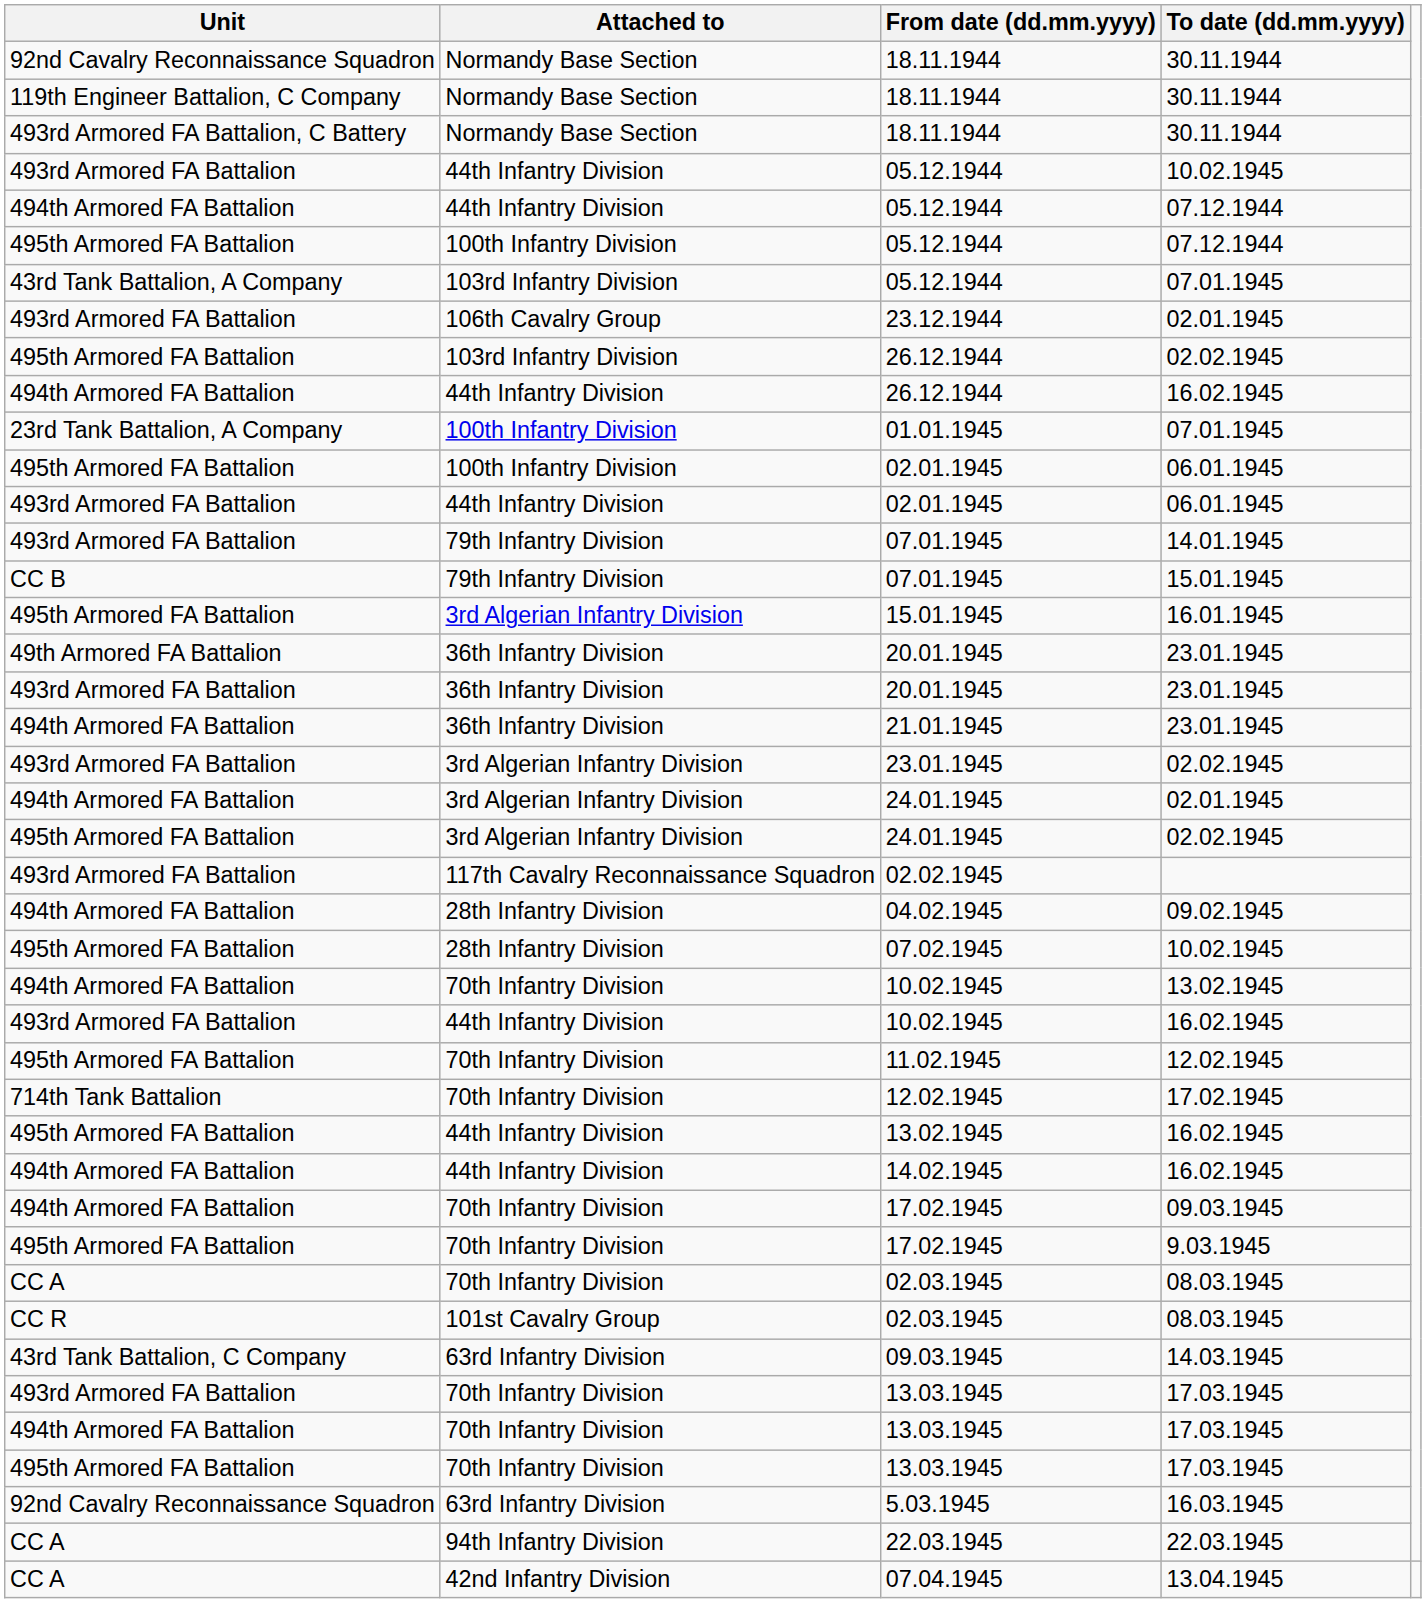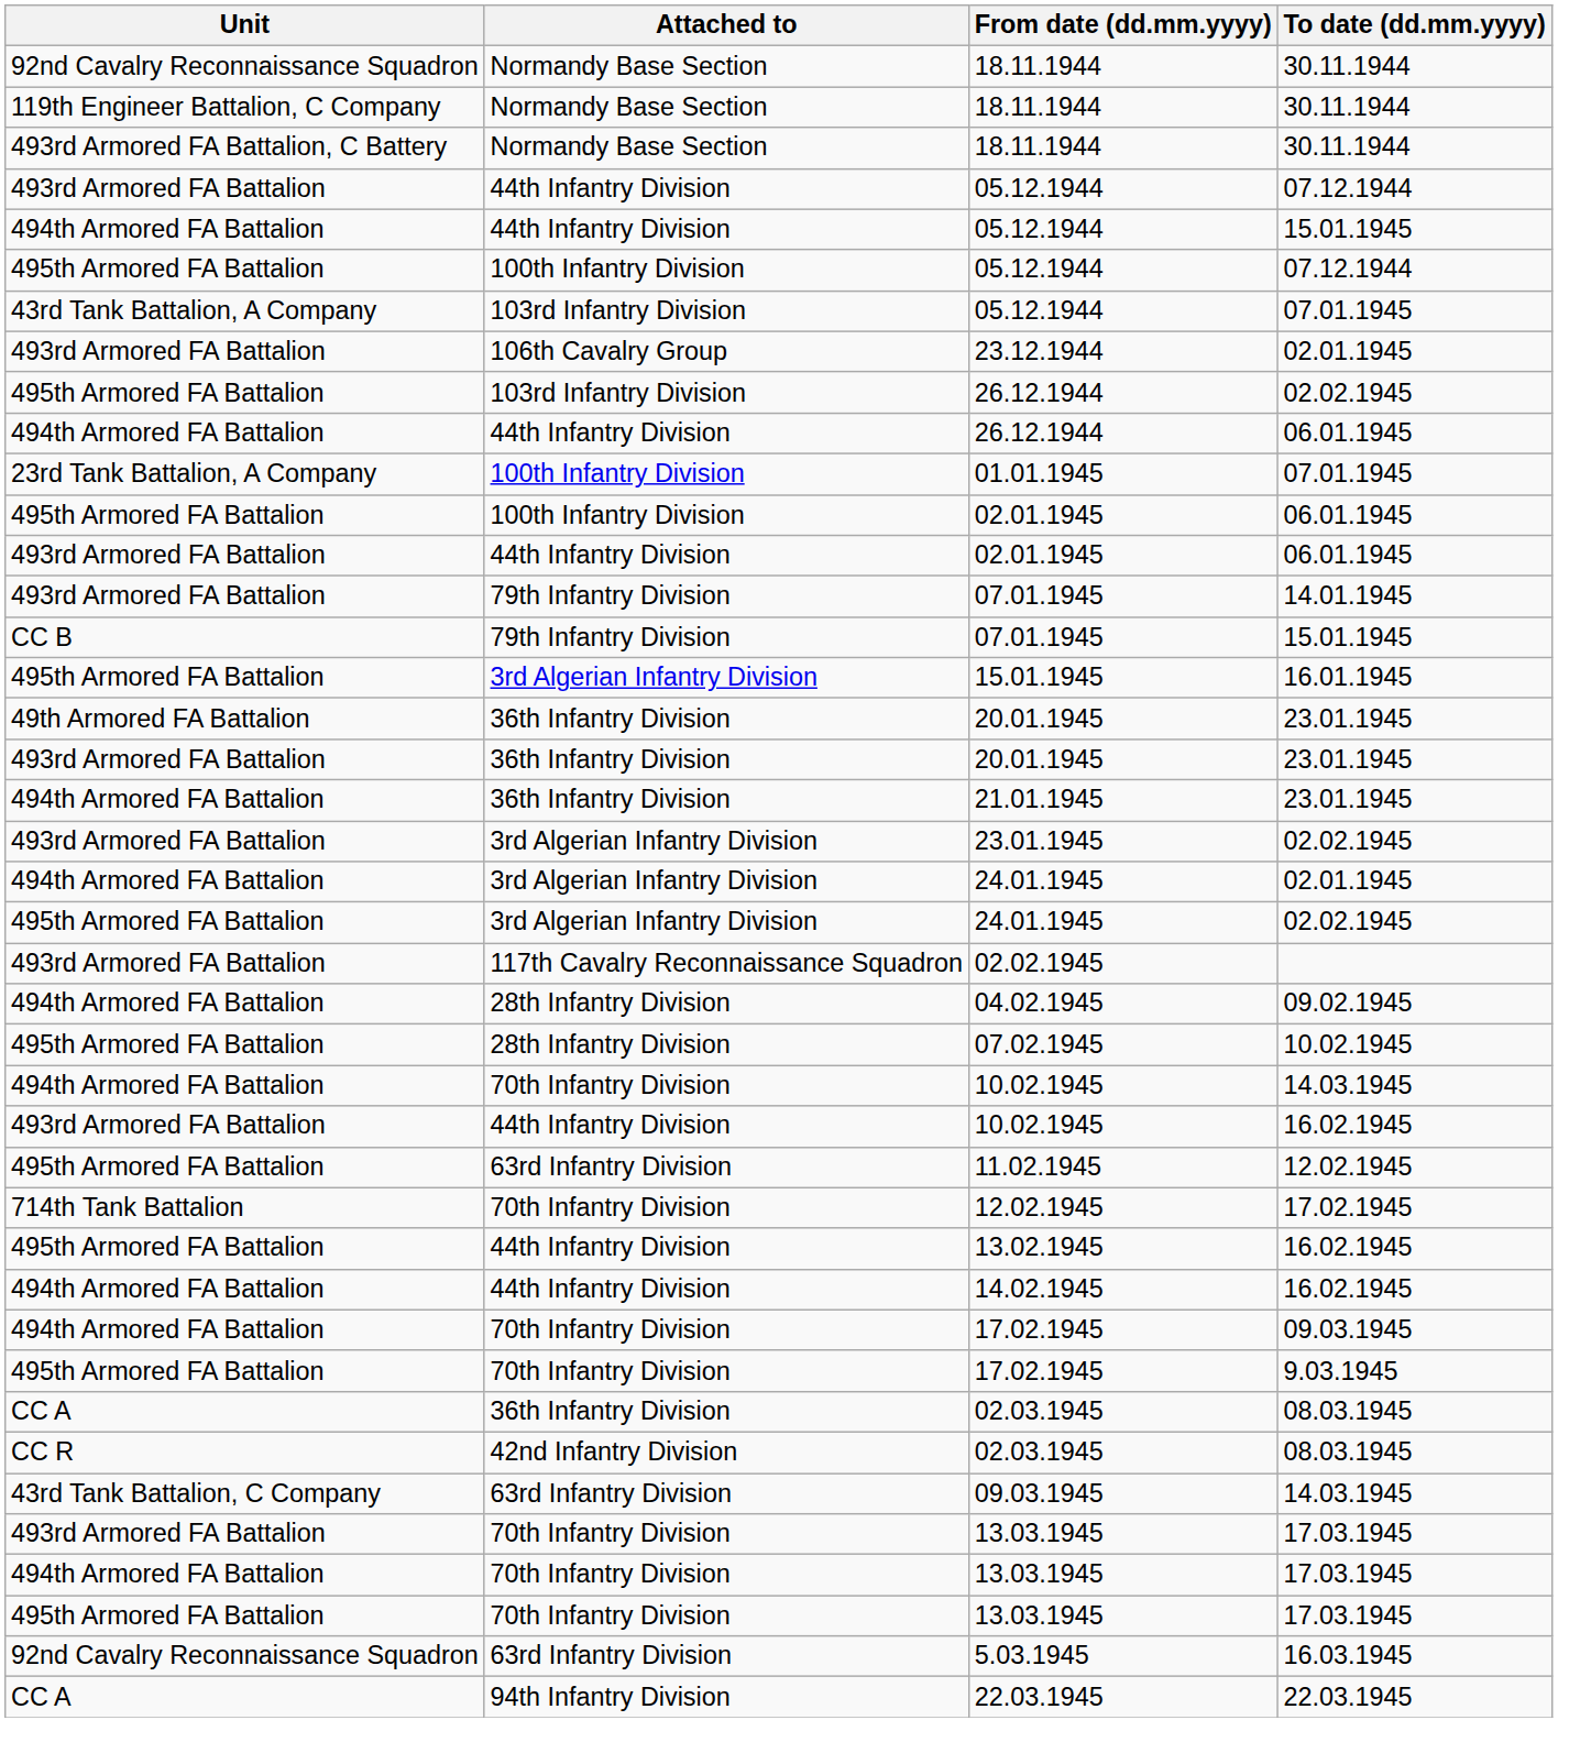493rd Armored FA Battalion / 05.12.1944 | To date (dd.mm.yyyy): 10.02.1945 -> 07.12.1944
494th Armored FA Battalion / 05.12.1944 | To date (dd.mm.yyyy): 07.12.1944 -> 15.01.1945
494th Armored FA Battalion / 26.12.1944 | To date (dd.mm.yyyy): 16.02.1945 -> 06.01.1945
494th Armored FA Battalion / 10.02.1945 | To date (dd.mm.yyyy): 13.02.1945 -> 14.03.1945
11.02.1945 | Attached to: 70th Infantry Division -> 63rd Infantry Division
CC A / 02.03.1945 | Attached to: 70th Infantry Division -> 36th Infantry Division
CC R / 02.03.1945 | Attached to: 101st Cavalry Group -> 42nd Infantry Division
- row: CC A | 42nd Infantry Division | 07.04.1945 | 13.04.1945
